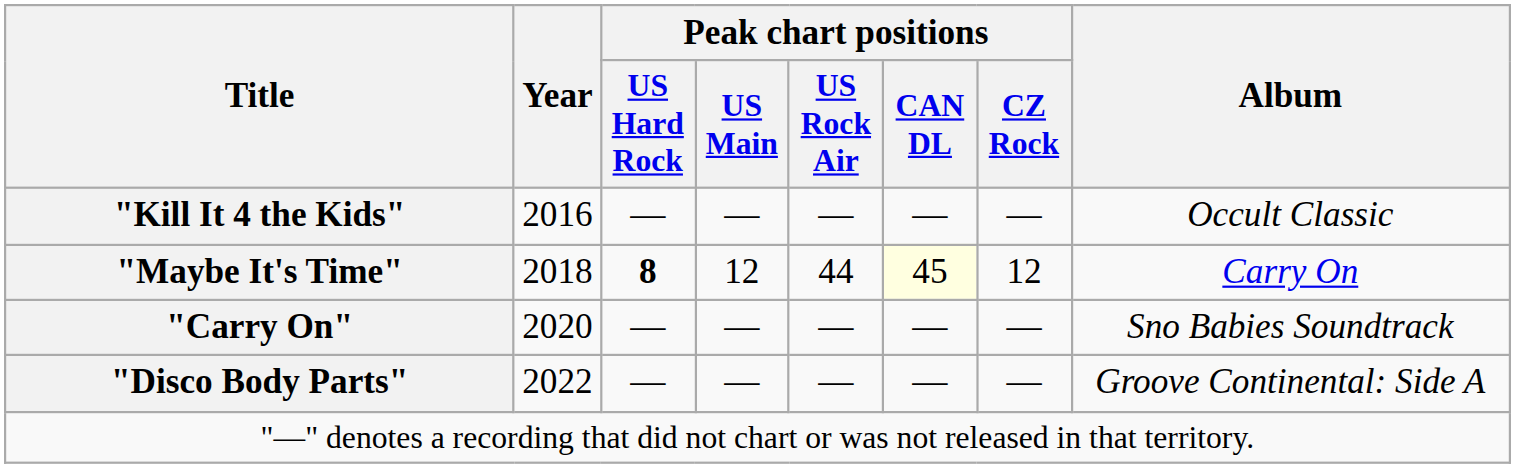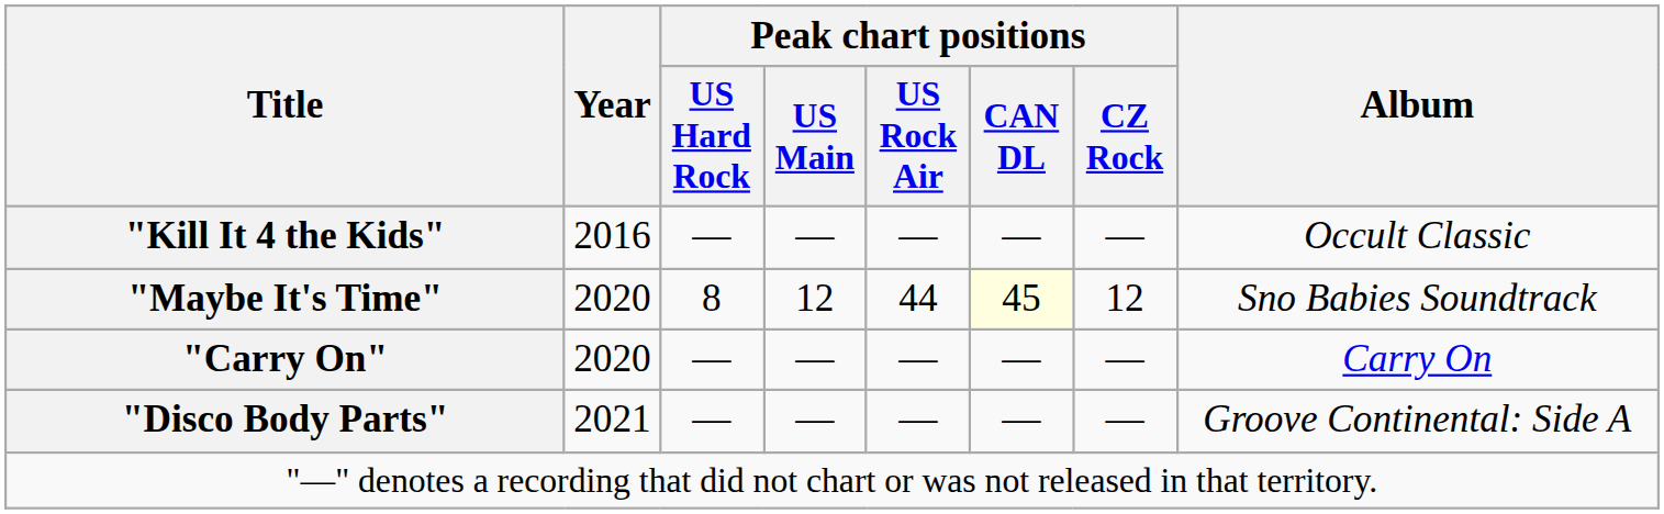"Maybe It's Time" | Year: 2018 -> 2020
"Maybe It's Time" | Peak chart positions / US Hard Rock: bold -> normal
"Maybe It's Time" | Album: Carry On -> Sno Babies Soundtrack
"Carry On" | Album: Sno Babies Soundtrack -> Carry On
"Disco Body Parts" | Year: 2022 -> 2021
